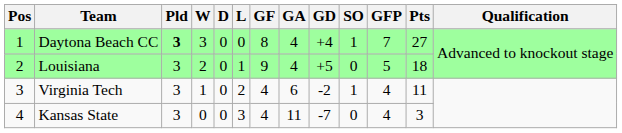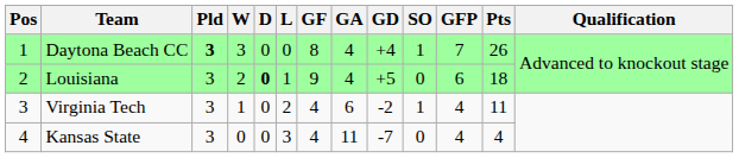Daytona Beach CC | Pts: 27 -> 26
Louisiana | D: normal -> bold
Louisiana | GFP: 5 -> 6
Kansas State | Pts: 3 -> 4
